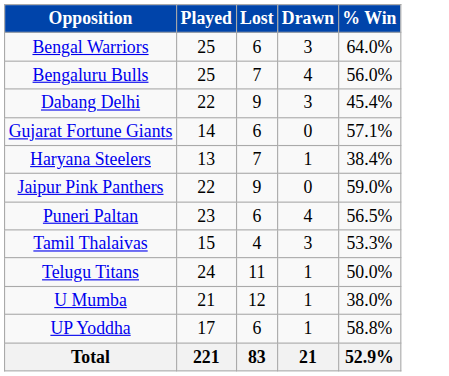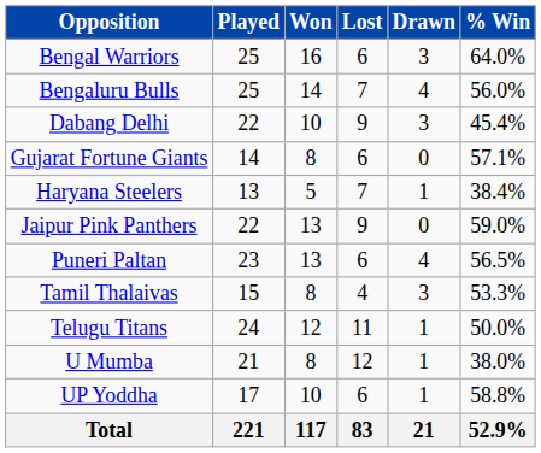+ column: Won | 16 | 14 | 10 | 8 | 5 | 13 | 13 | 8 | 12 | 8 | 10 | 117
